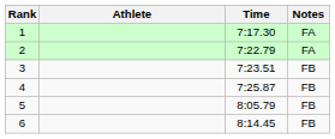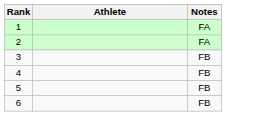- column: Time | 7:17.30 | 7:22.79 | 7:23.51 | 7:25.87 | 8:05.79 | 8:14.45
